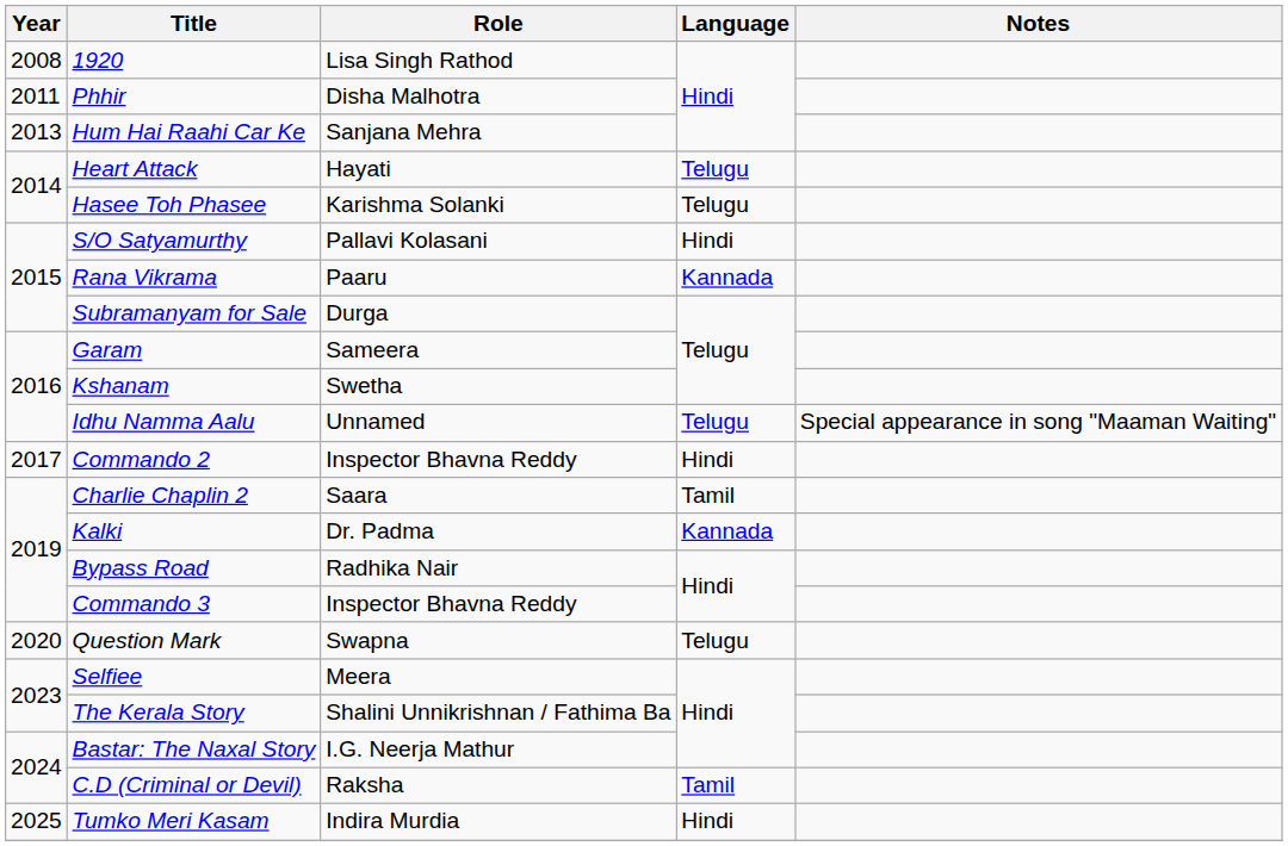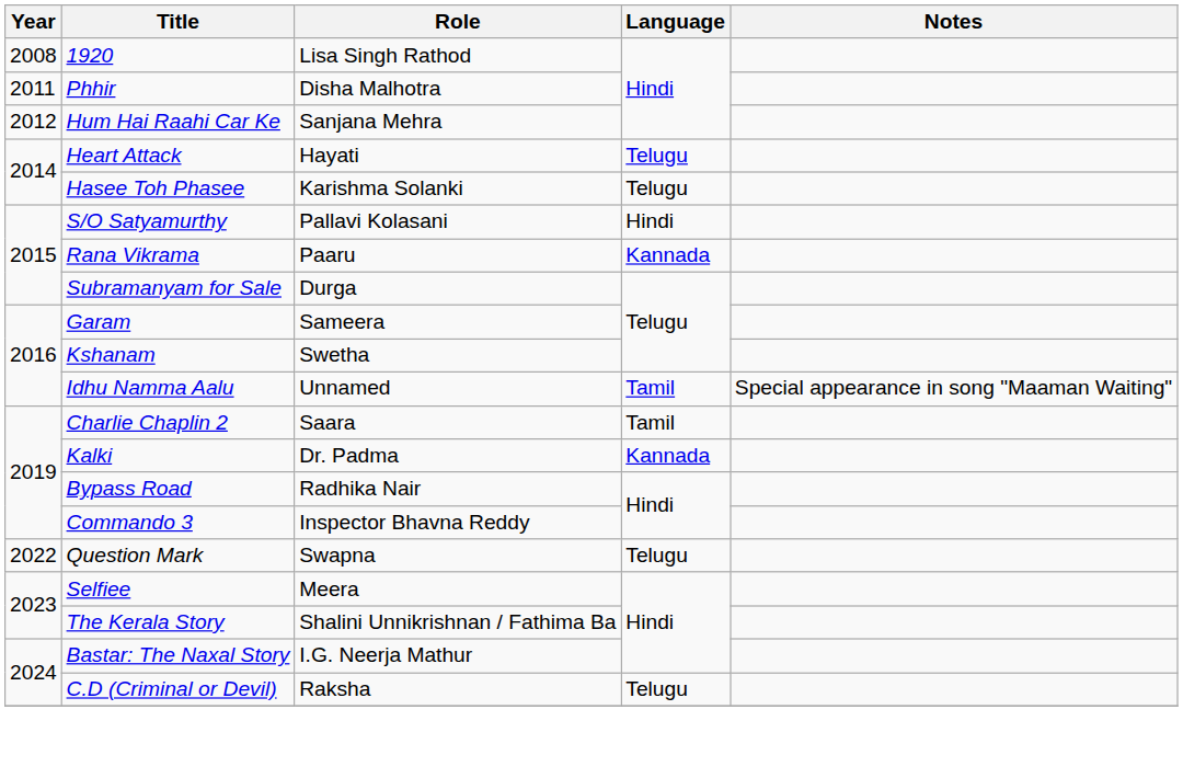Hum Hai Raahi Car Ke | Year: 2013 -> 2012
Idhu Namma Aalu | Language: Telugu -> Tamil
- row: 2017 | Commando 2 | Inspector Bhavna Reddy | Hindi
Question Mark | Year: 2020 -> 2022
C.D (Criminal or Devil) | Language: Tamil -> Telugu
- row: 2025 | Tumko Meri Kasam | Indira Murdia | Hindi
